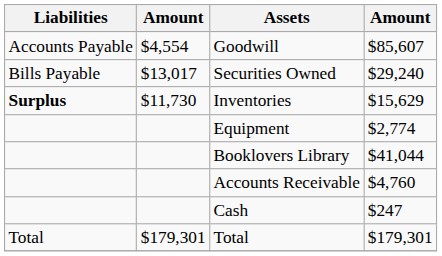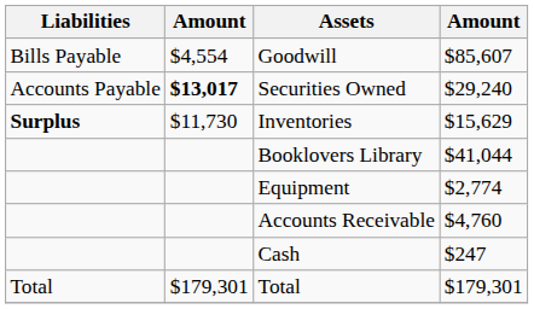Goodwill | Liabilities: Accounts Payable -> Bills Payable
Securities Owned | Liabilities: Bills Payable -> Accounts Payable
Securities Owned | column 2: normal -> bold
rows swapped: Booklovers Library <-> Equipment
